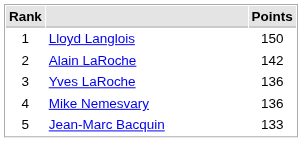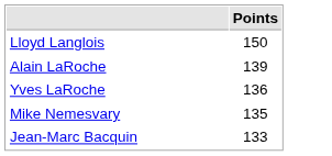- column: Rank | 1 | 2 | 3 | 4 | 5
Alain LaRoche | Points: 142 -> 139
Mike Nemesvary | Points: 136 -> 135
